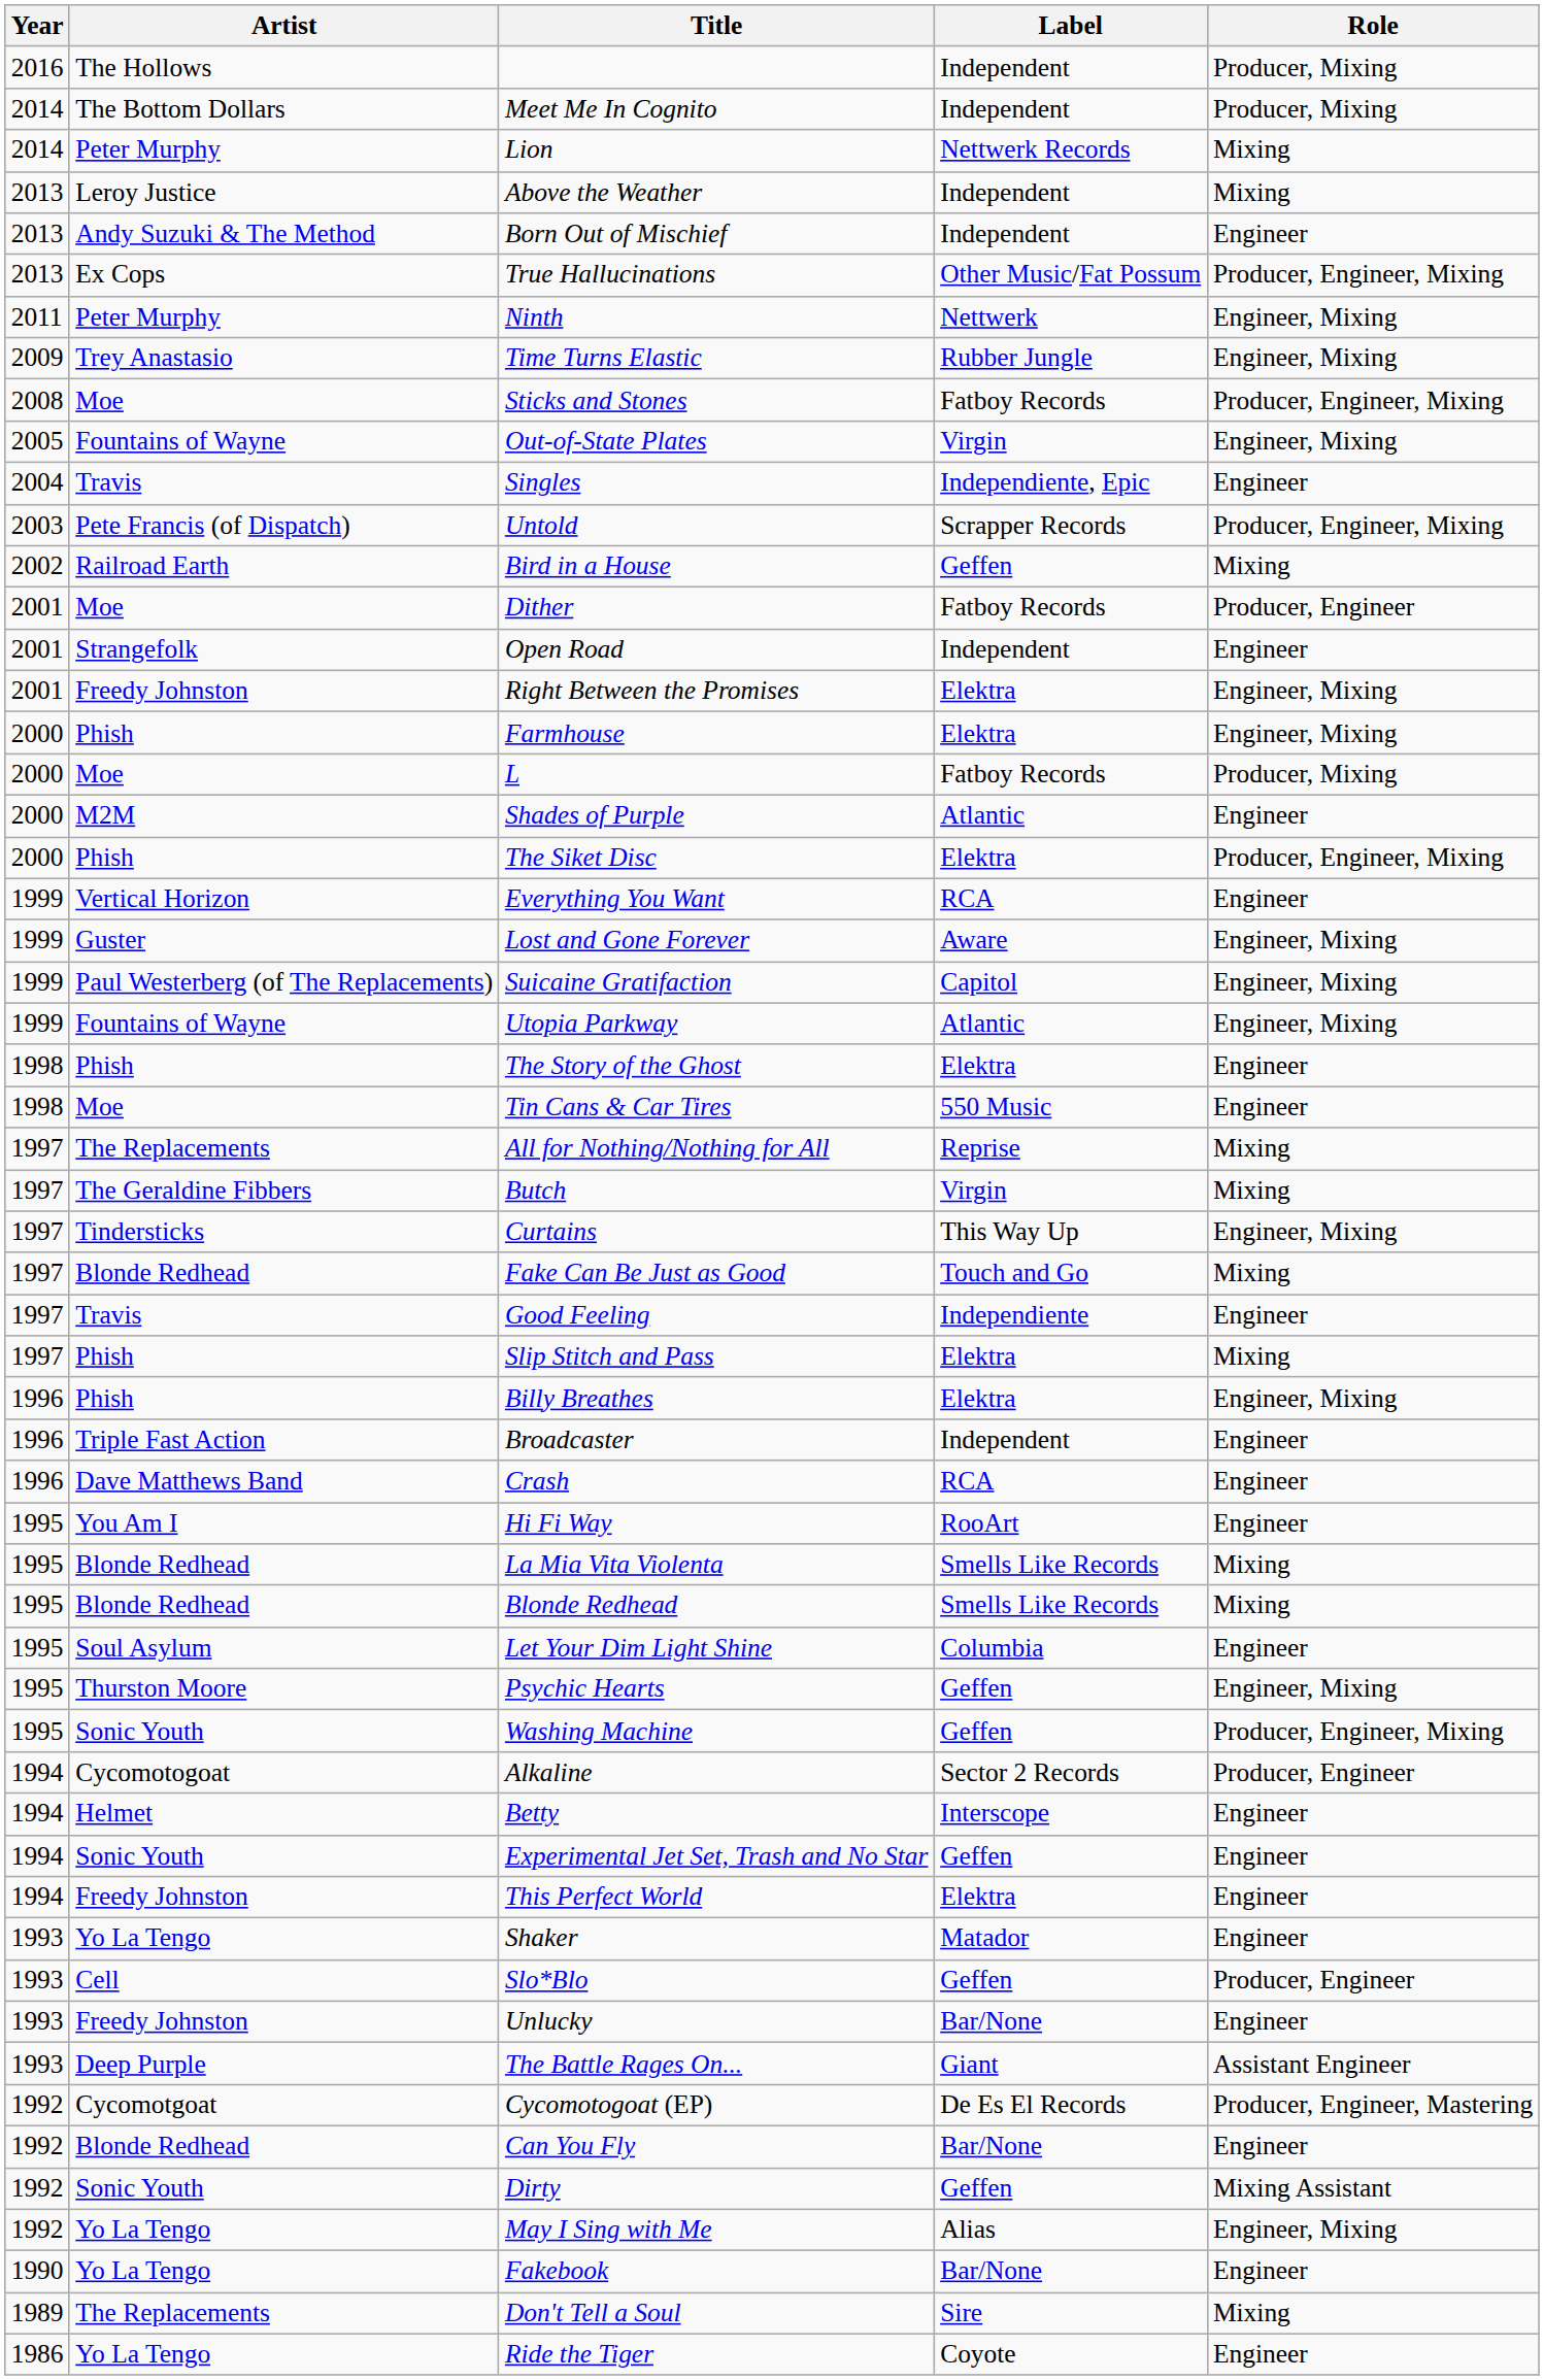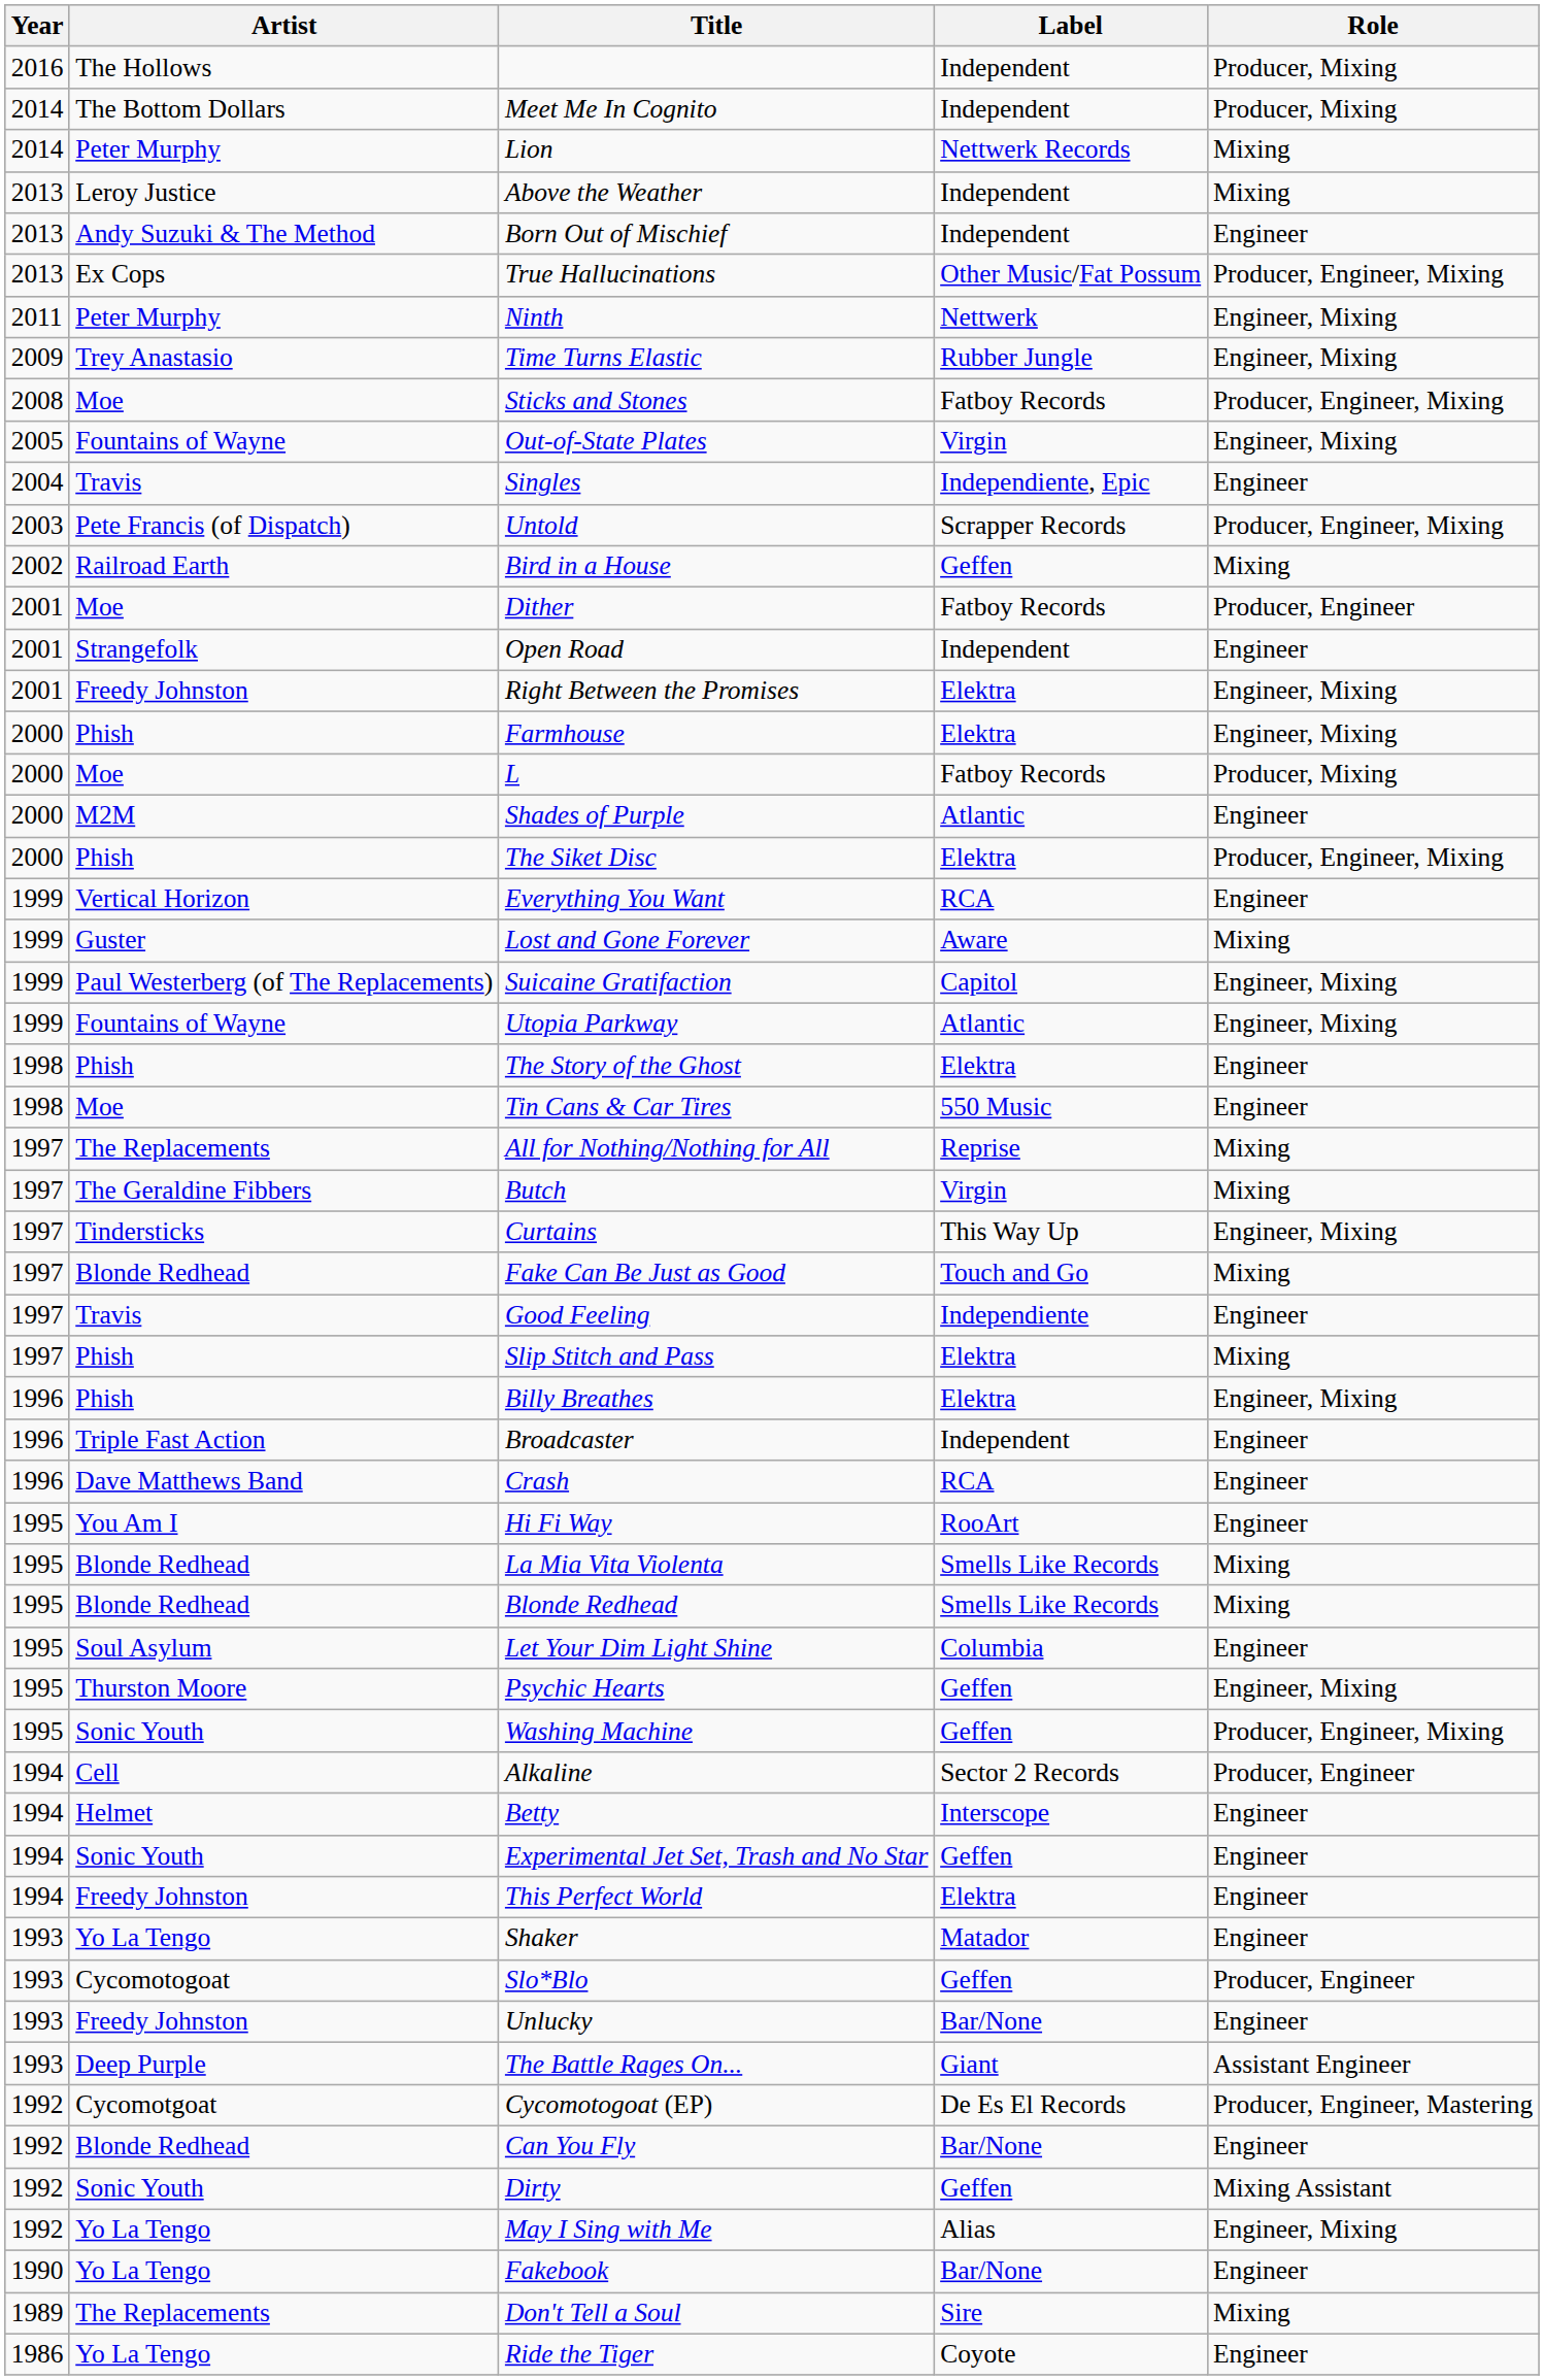Lost and Gone Forever | Role: Engineer, Mixing -> Mixing
Alkaline | Artist: Cycomotogoat -> Cell
Slo*Blo | Artist: Cell -> Cycomotogoat
